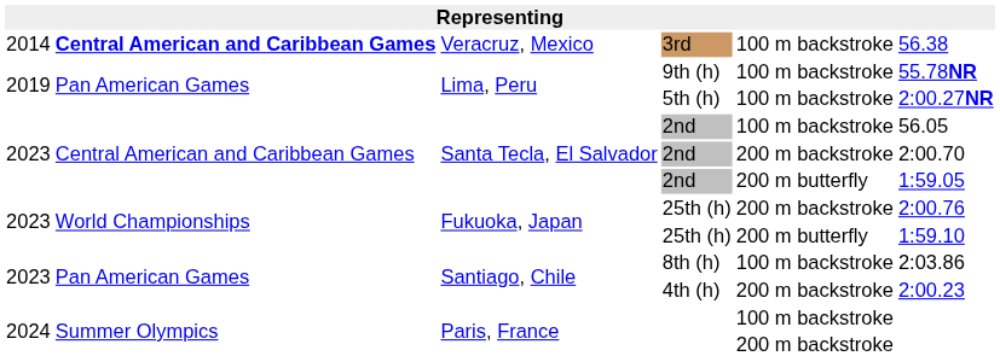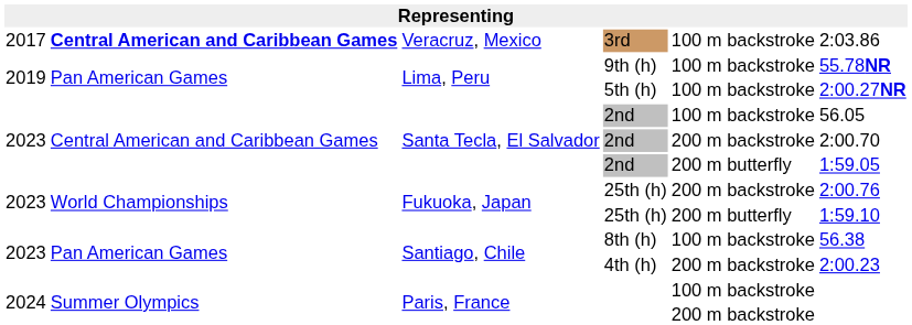3rd | column 1: 2014 -> 2017
3rd | column 6: 56.38 -> 2:03.86
8th (h) | column 6: 2:03.86 -> 56.38
